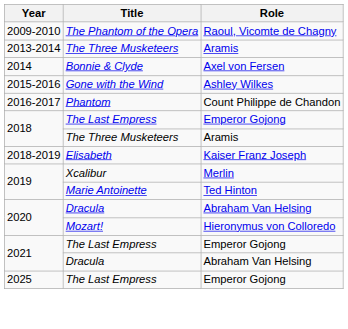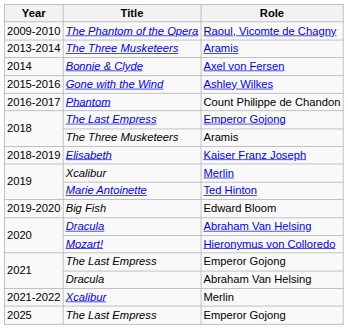+ row: 2019-2020 | Big Fish | Edward Bloom
+ row: 2021-2022 | Xcalibur | Merlin
